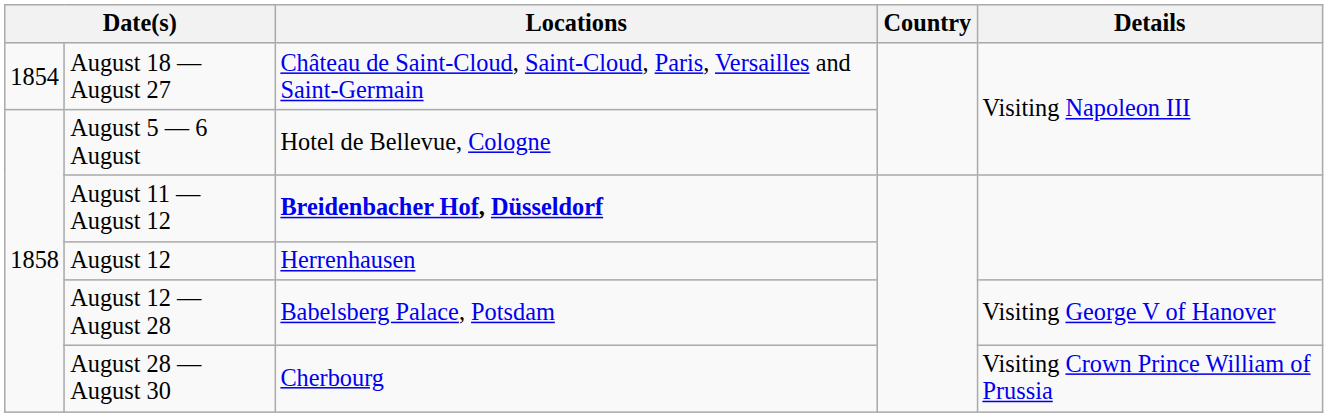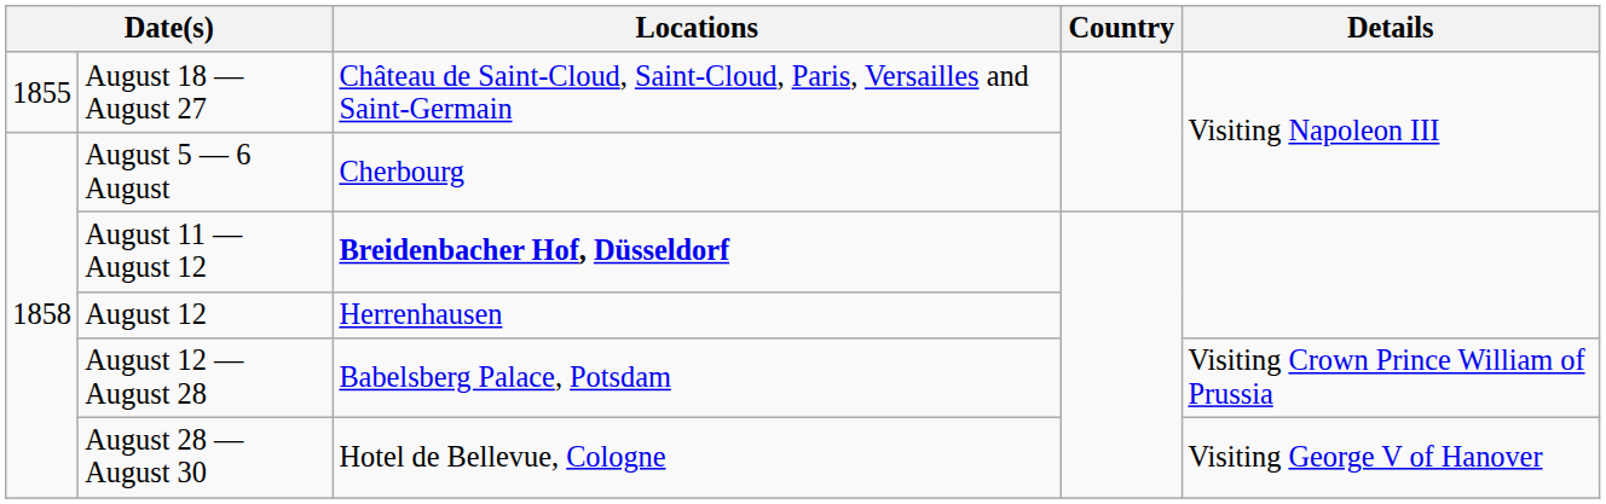August 18 — August 27 | column 1: 1854 -> 1855
August 5 — 6 August | Locations: Hotel de Bellevue, Cologne -> Cherbourg
August 12 — August 28 | Details: Visiting George V of Hanover -> Visiting Crown Prince William of Prussia
August 28 — August 30 | Locations: Cherbourg -> Hotel de Bellevue, Cologne
August 28 — August 30 | Details: Visiting Crown Prince William of Prussia -> Visiting George V of Hanover
